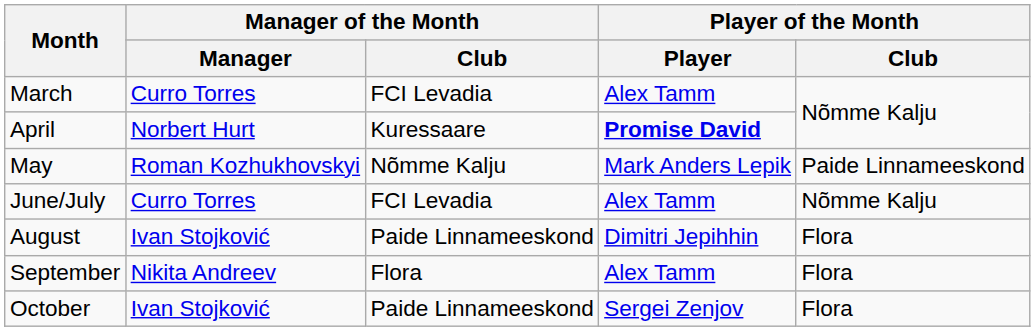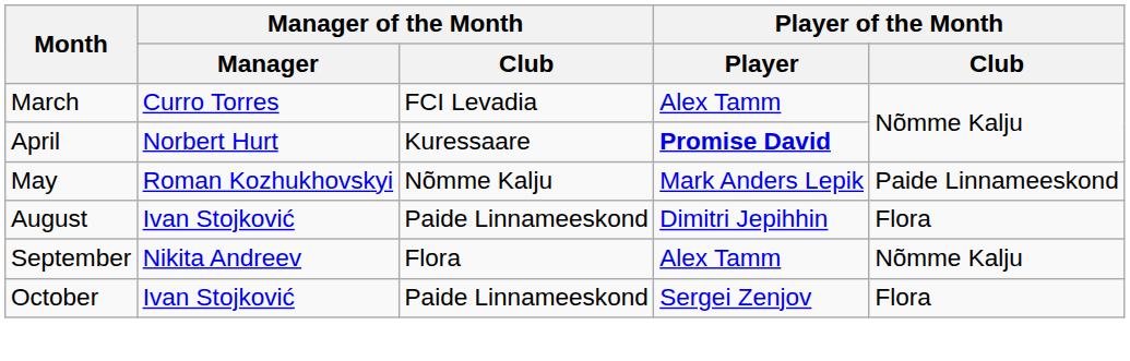- row: June/July | Curro Torres | FCI Levadia | Alex Tamm | Nõmme Kalju
September | Player of the Month / Club: Flora -> Nõmme Kalju
